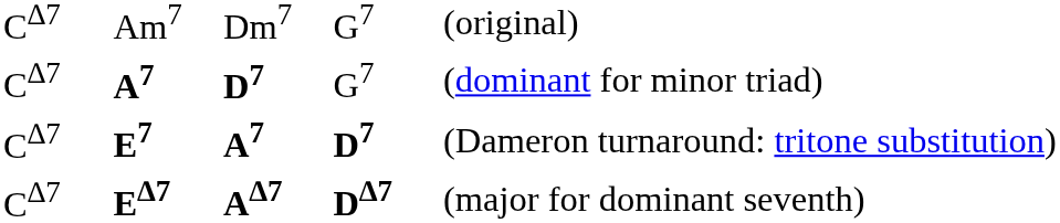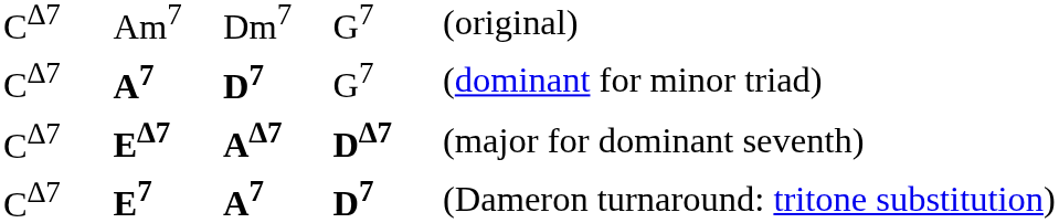rows swapped: E7 <-> E∆7
